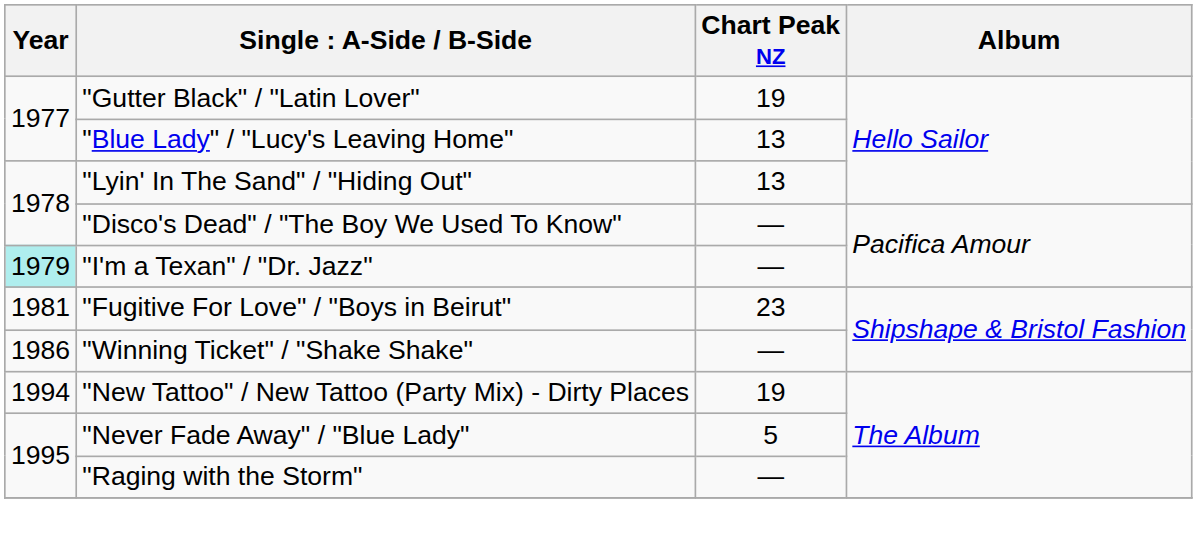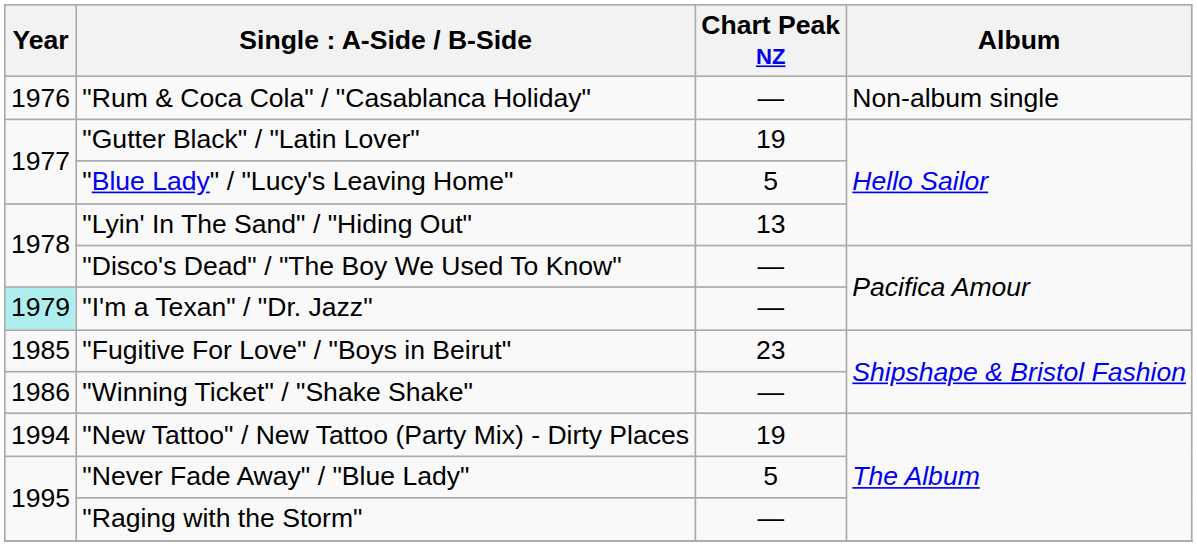+ row: 1976 | "Rum & Coca Cola" / "Casablanca Holiday" | — | Non-album single
"Blue Lady" / "Lucy's Leaving Home" | Chart Peak NZ: 13 -> 5
"Fugitive For Love" / "Boys in Beirut" | Year: 1981 -> 1985
